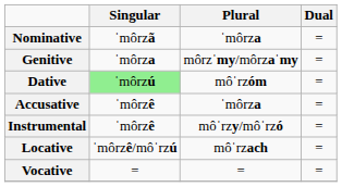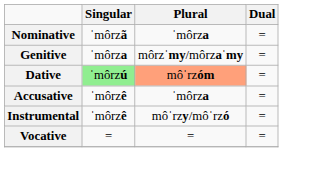Dative | Plural: no background -> lightsalmon background
- row: Locative | ˈmôrzê/môˈrzú | môˈrzach | =
